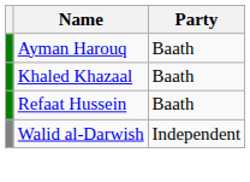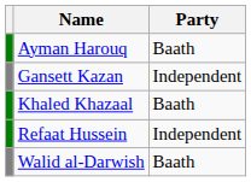+ row: Gansett Kazan | Independent
Refaat Hussein | Party: Baath -> Independent
Walid al-Darwish | Party: Independent -> Baath
